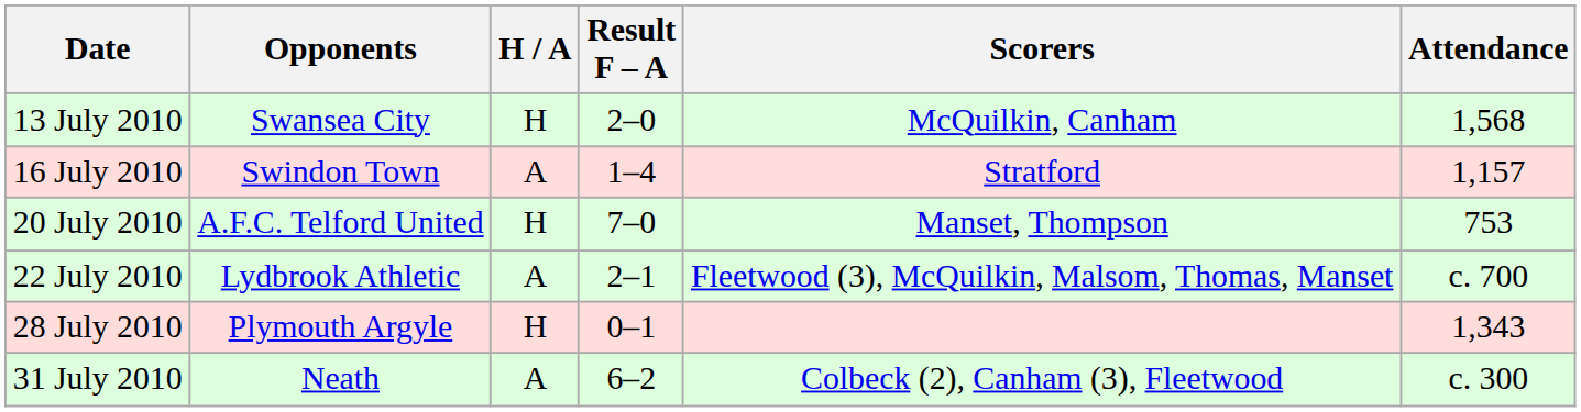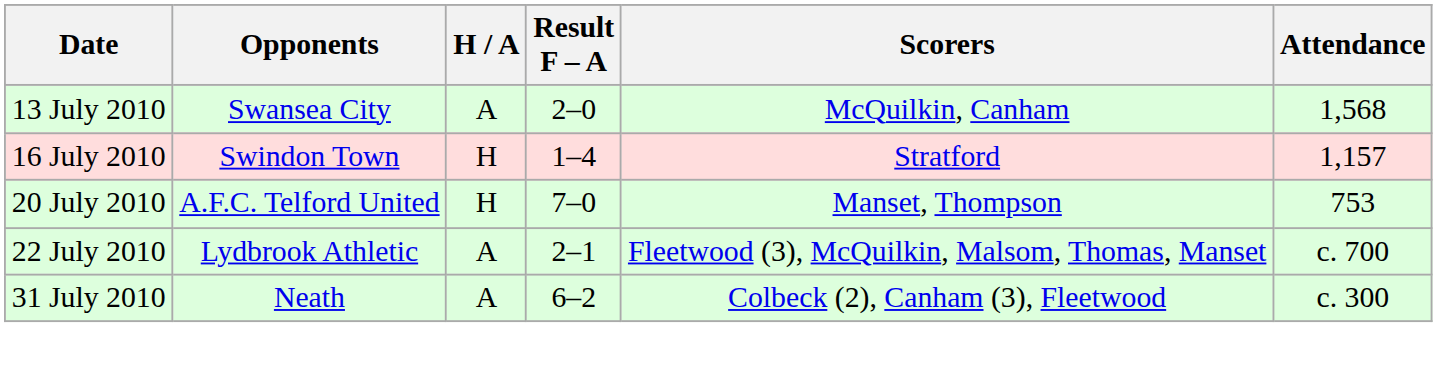13 July 2010 | H / A: H -> A
16 July 2010 | H / A: A -> H
- row: 28 July 2010 | Plymouth Argyle | H | 0–1 | 1,343
